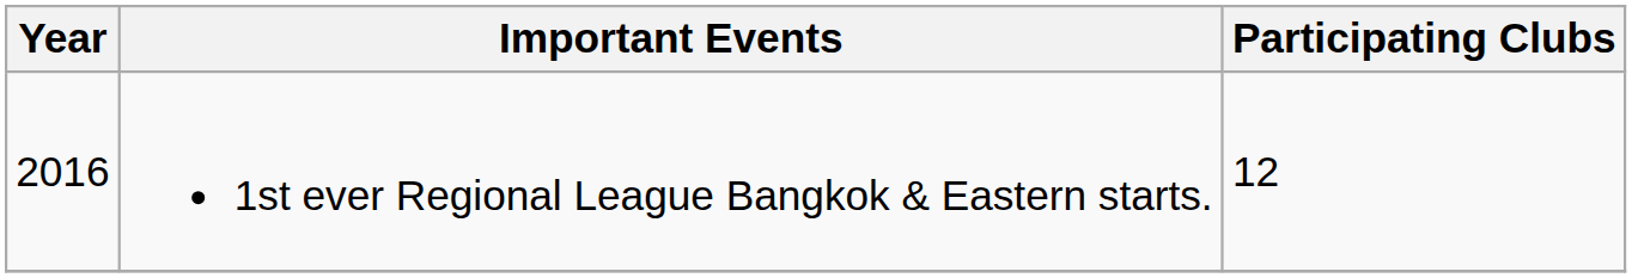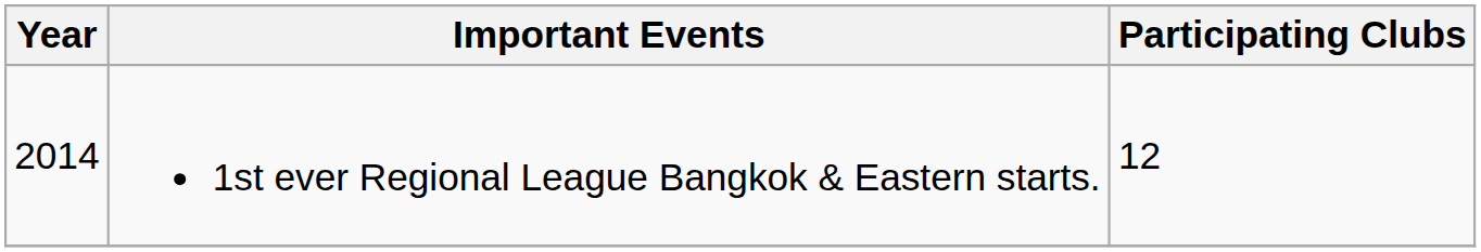1st ever Regional League Bangkok & Eastern starts. | Year: 2016 -> 2014
